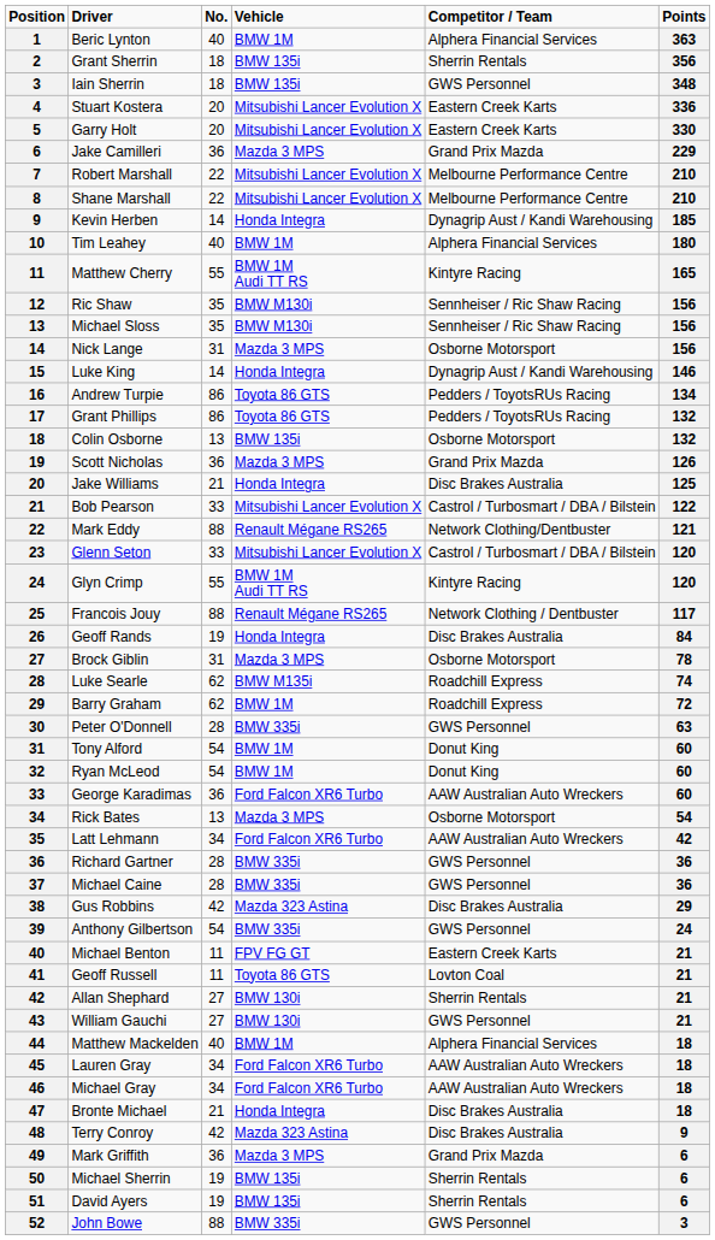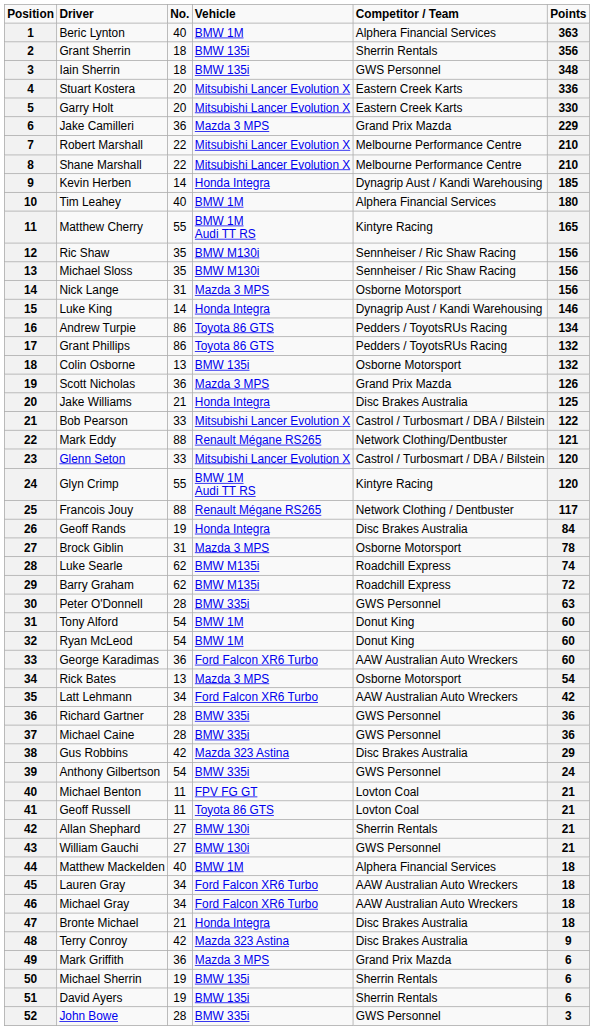Barry Graham | column 4: BMW 1M -> BMW M135i
Michael Benton | column 5: Eastern Creek Karts -> Lovton Coal
John Bowe | column 3: 88 -> 28
